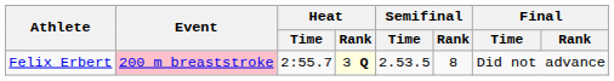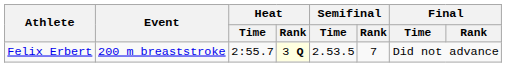Felix Erbert | Event: pink background -> no background
Felix Erbert | Semifinal / Rank: 8 -> 7
